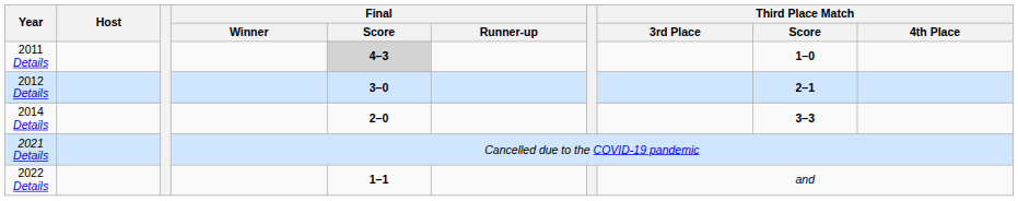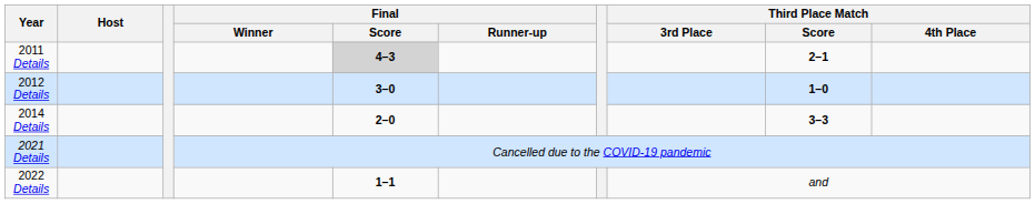2011 Details | Third Place Match / Score: 1–0 -> 2–1
2012 Details | Third Place Match / Score: 2–1 -> 1–0
